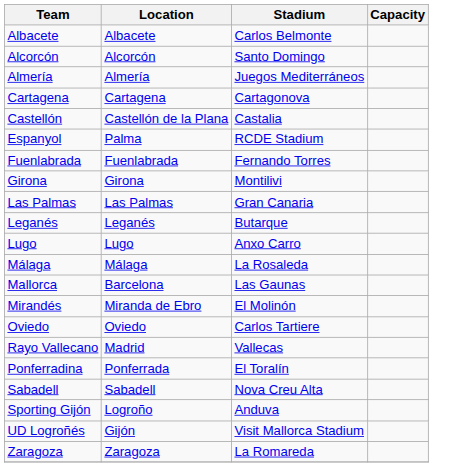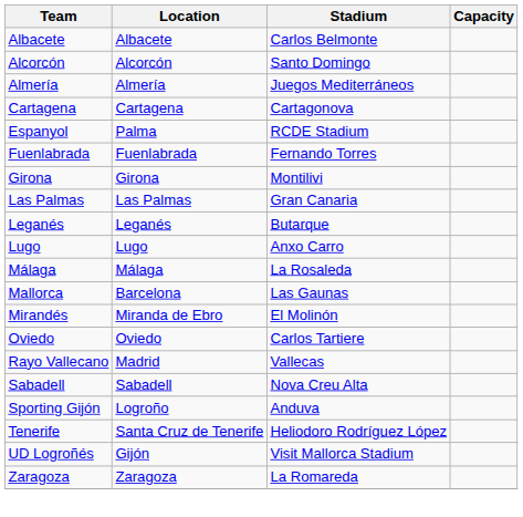- row: Castellón | Castellón de la Plana | Castalia
- row: Ponferradina | Ponferrada | El Toralín
+ row: Tenerife | Santa Cruz de Tenerife | Heliodoro Rodríguez López
